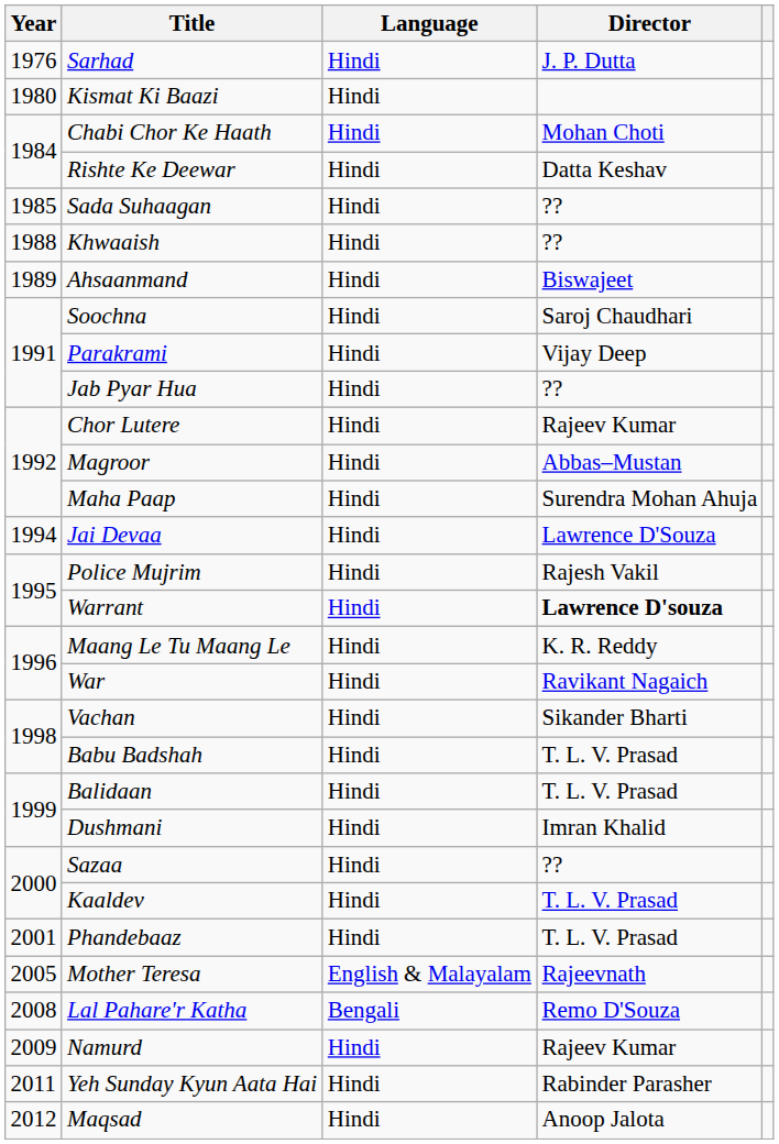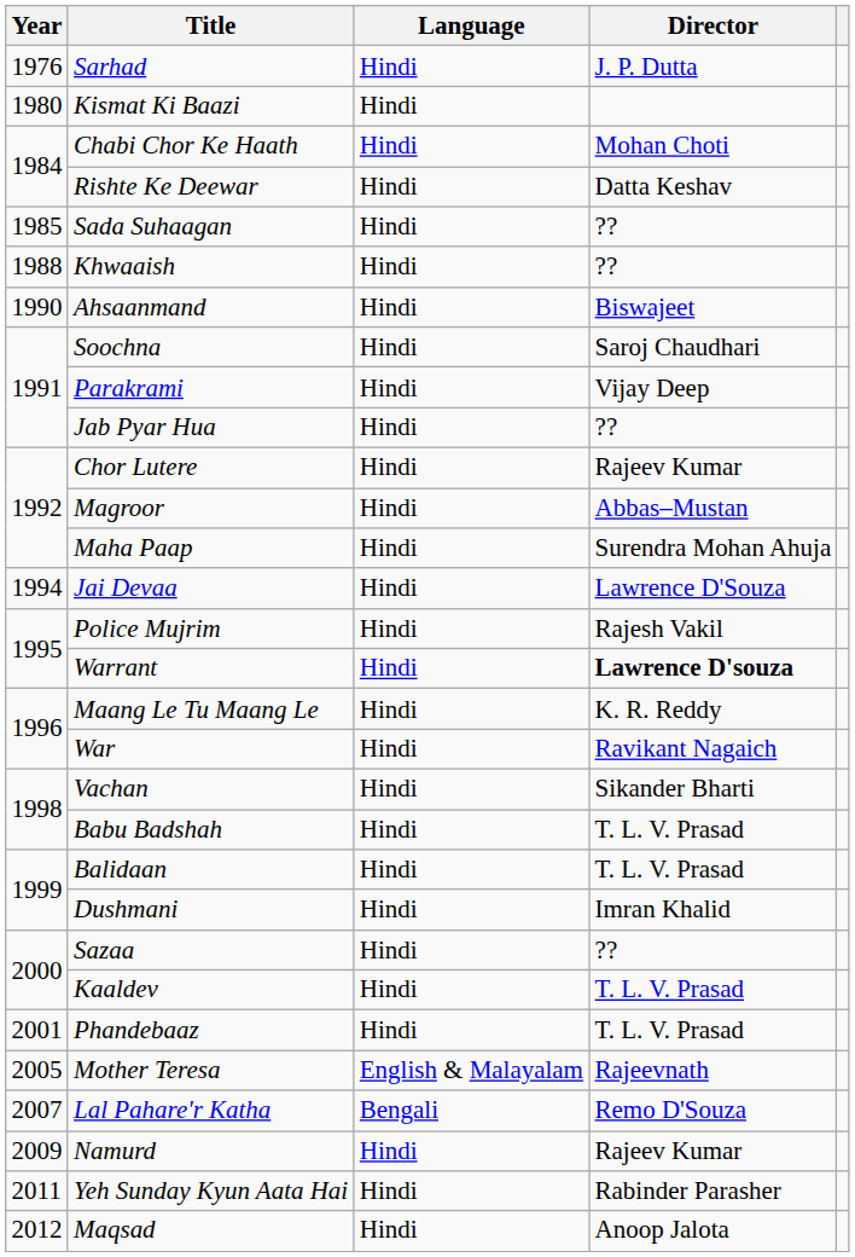Ahsaanmand | Year: 1989 -> 1990
Lal Pahare'r Katha | Year: 2008 -> 2007
